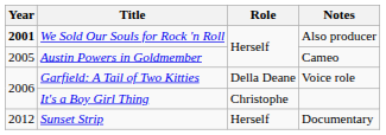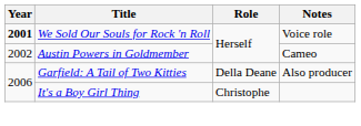We Sold Our Souls for Rock 'n Roll | Notes: Also producer -> Voice role
Austin Powers in Goldmember | Year: 2005 -> 2002
Garfield: A Tail of Two Kitties | Notes: Voice role -> Also producer
- row: 2012 | Sunset Strip | Herself | Documentary
